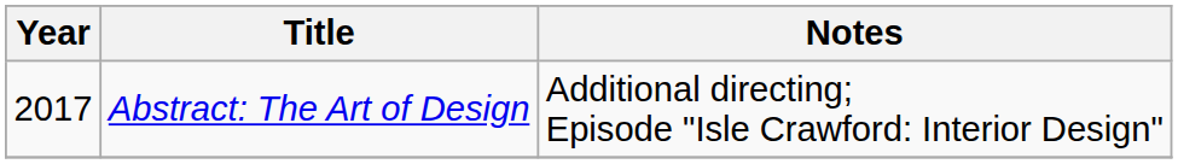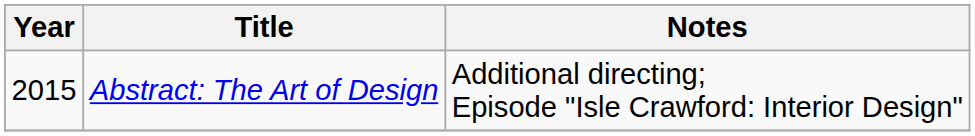Abstract: The Art of Design | Year: 2017 -> 2015
